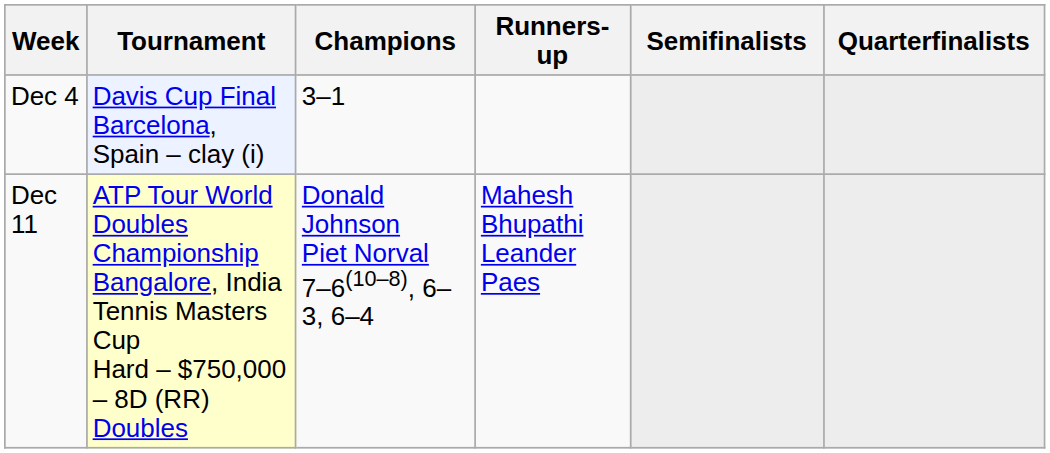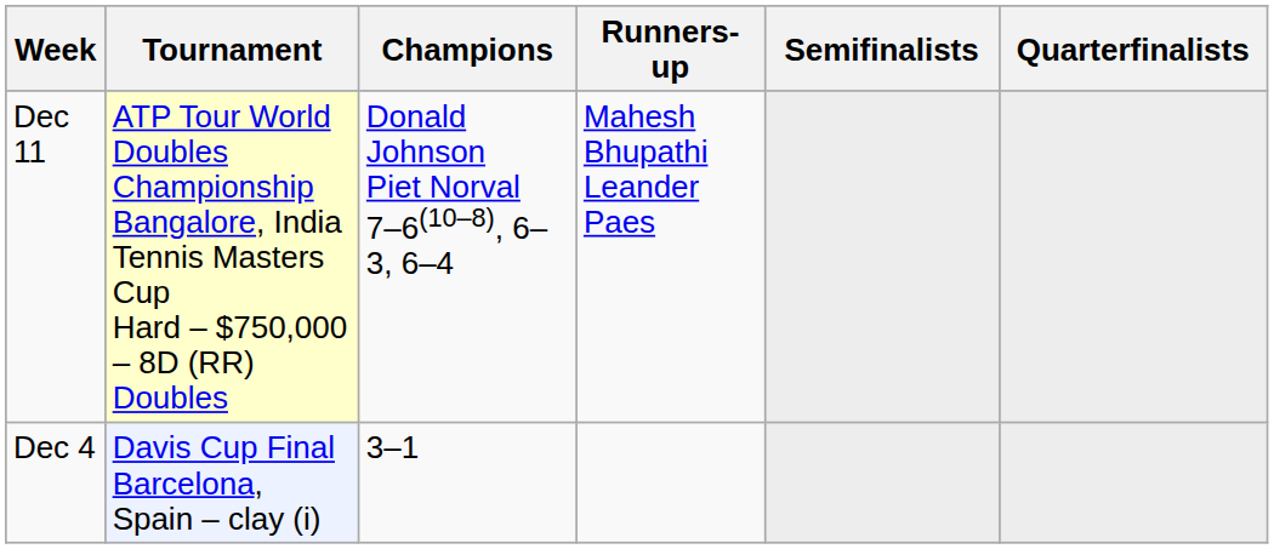rows swapped: Dec 4 <-> Dec 11
